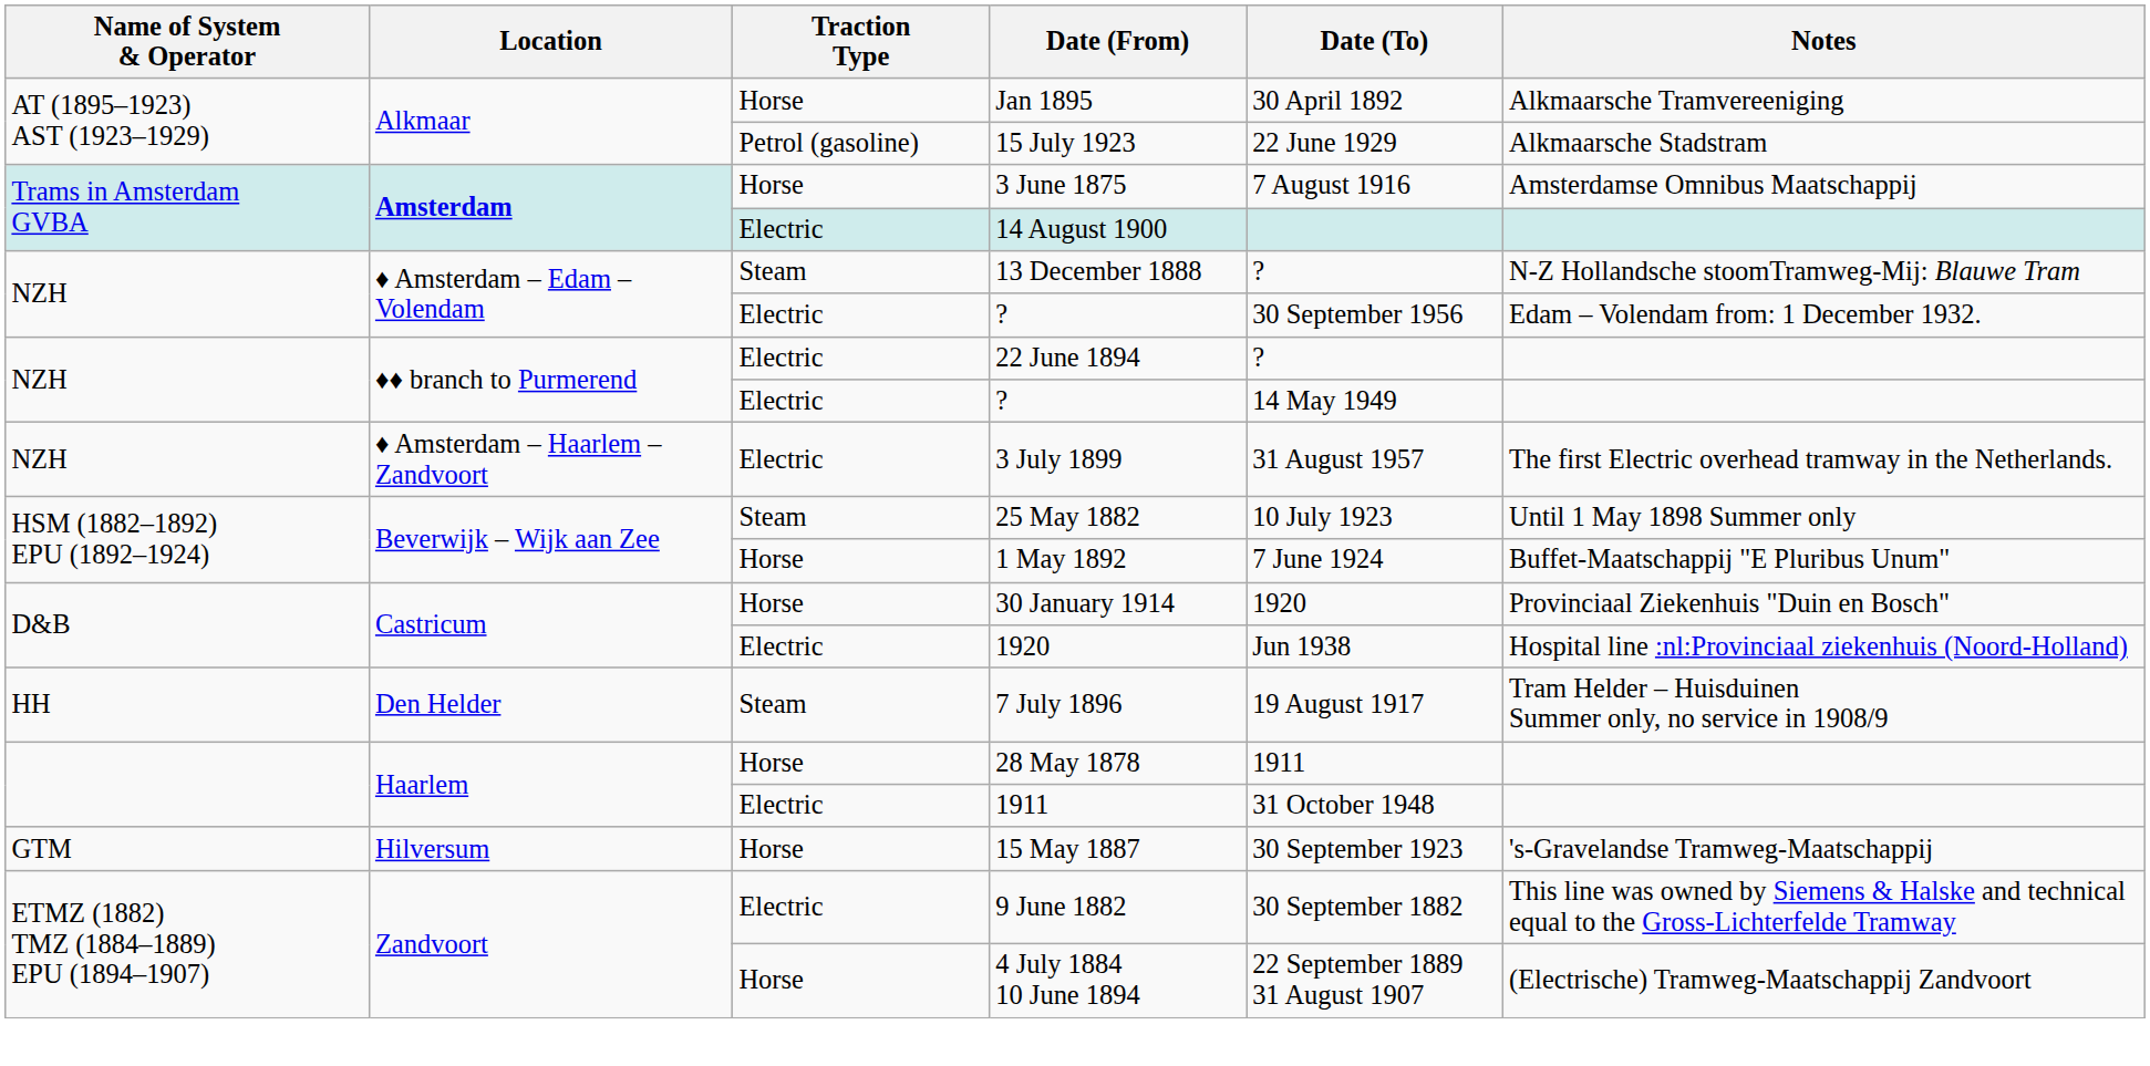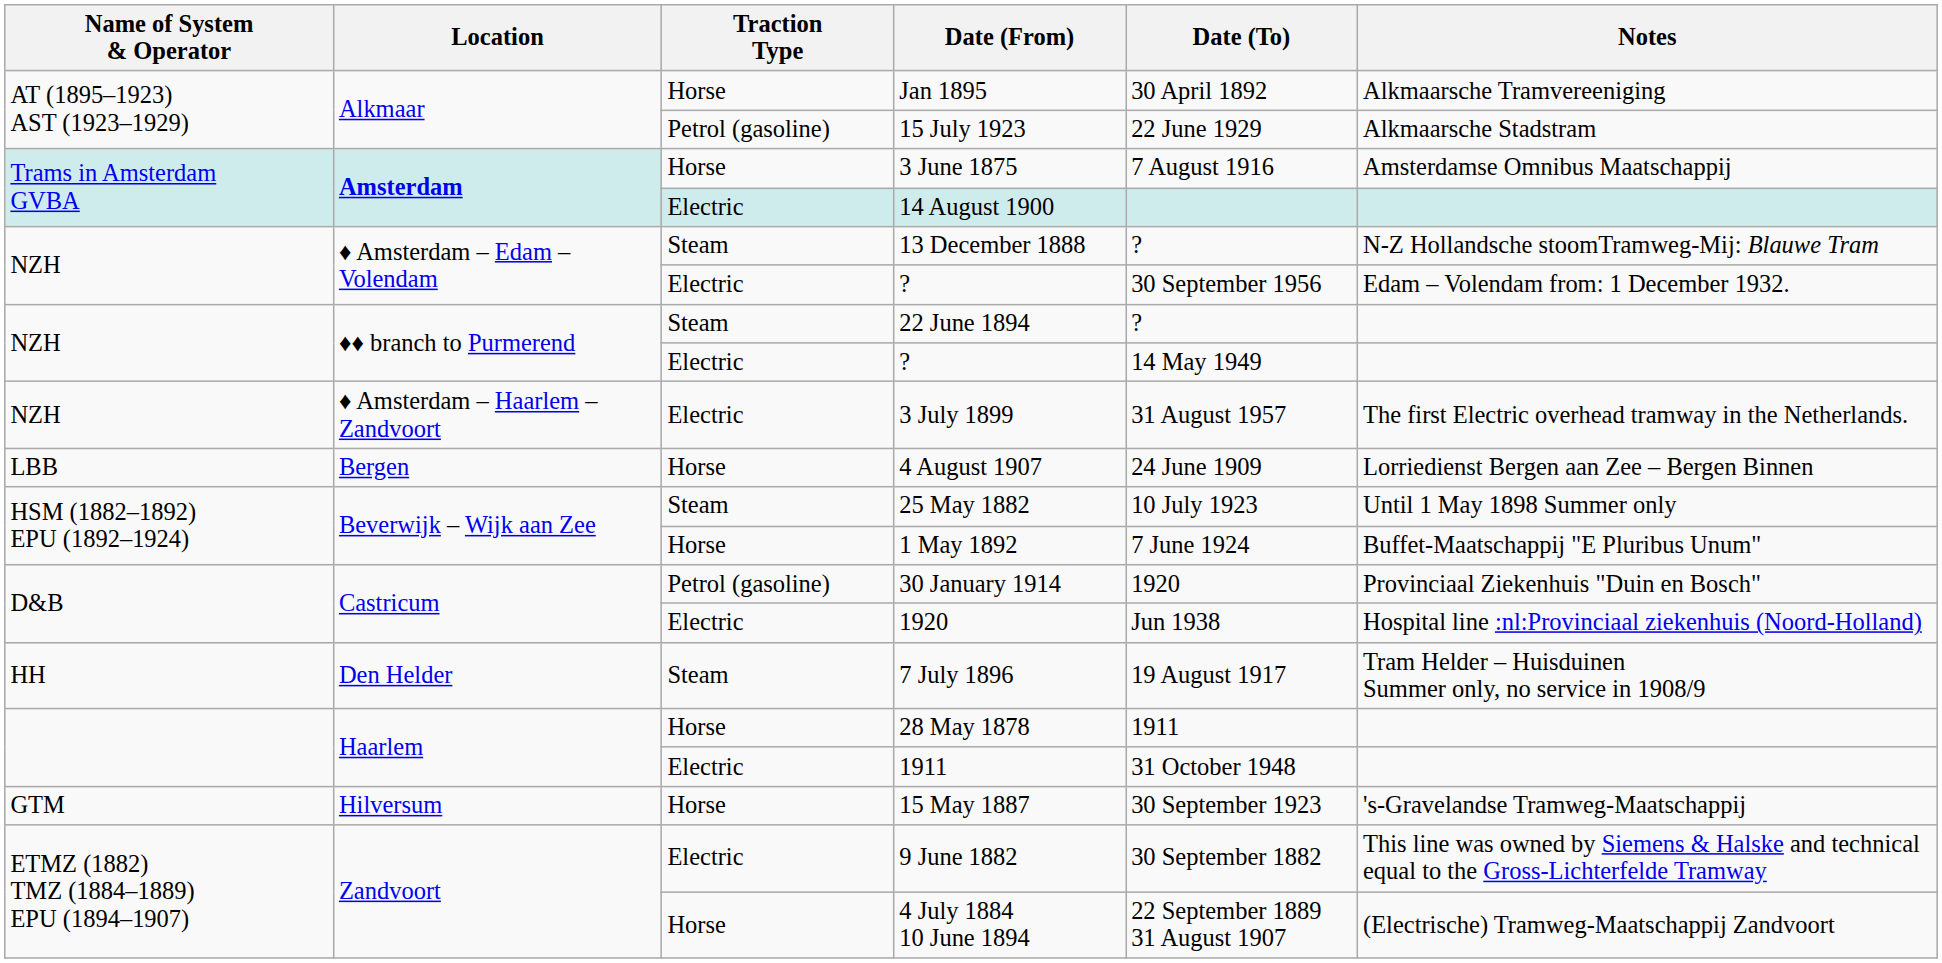22 June 1894 | Traction Type: Electric -> Steam
+ row: LBB | Bergen | Horse | 4 August 1907 | 24 June 1909 | Lorriedienst Bergen aan Zee – Bergen Binnen
30 January 1914 | Traction Type: Horse -> Petrol (gasoline)
